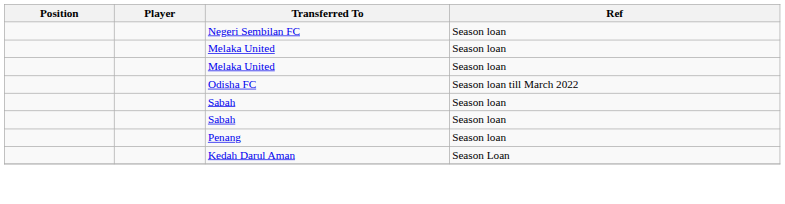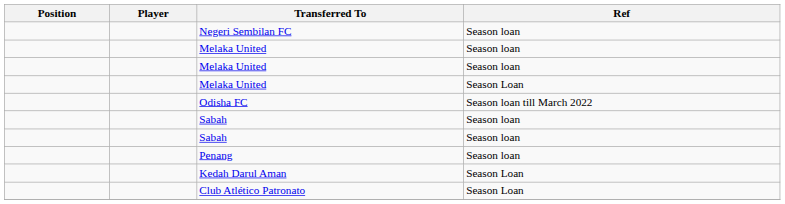+ row: Melaka United | Season Loan
+ row: Club Atlético Patronato | Season Loan
